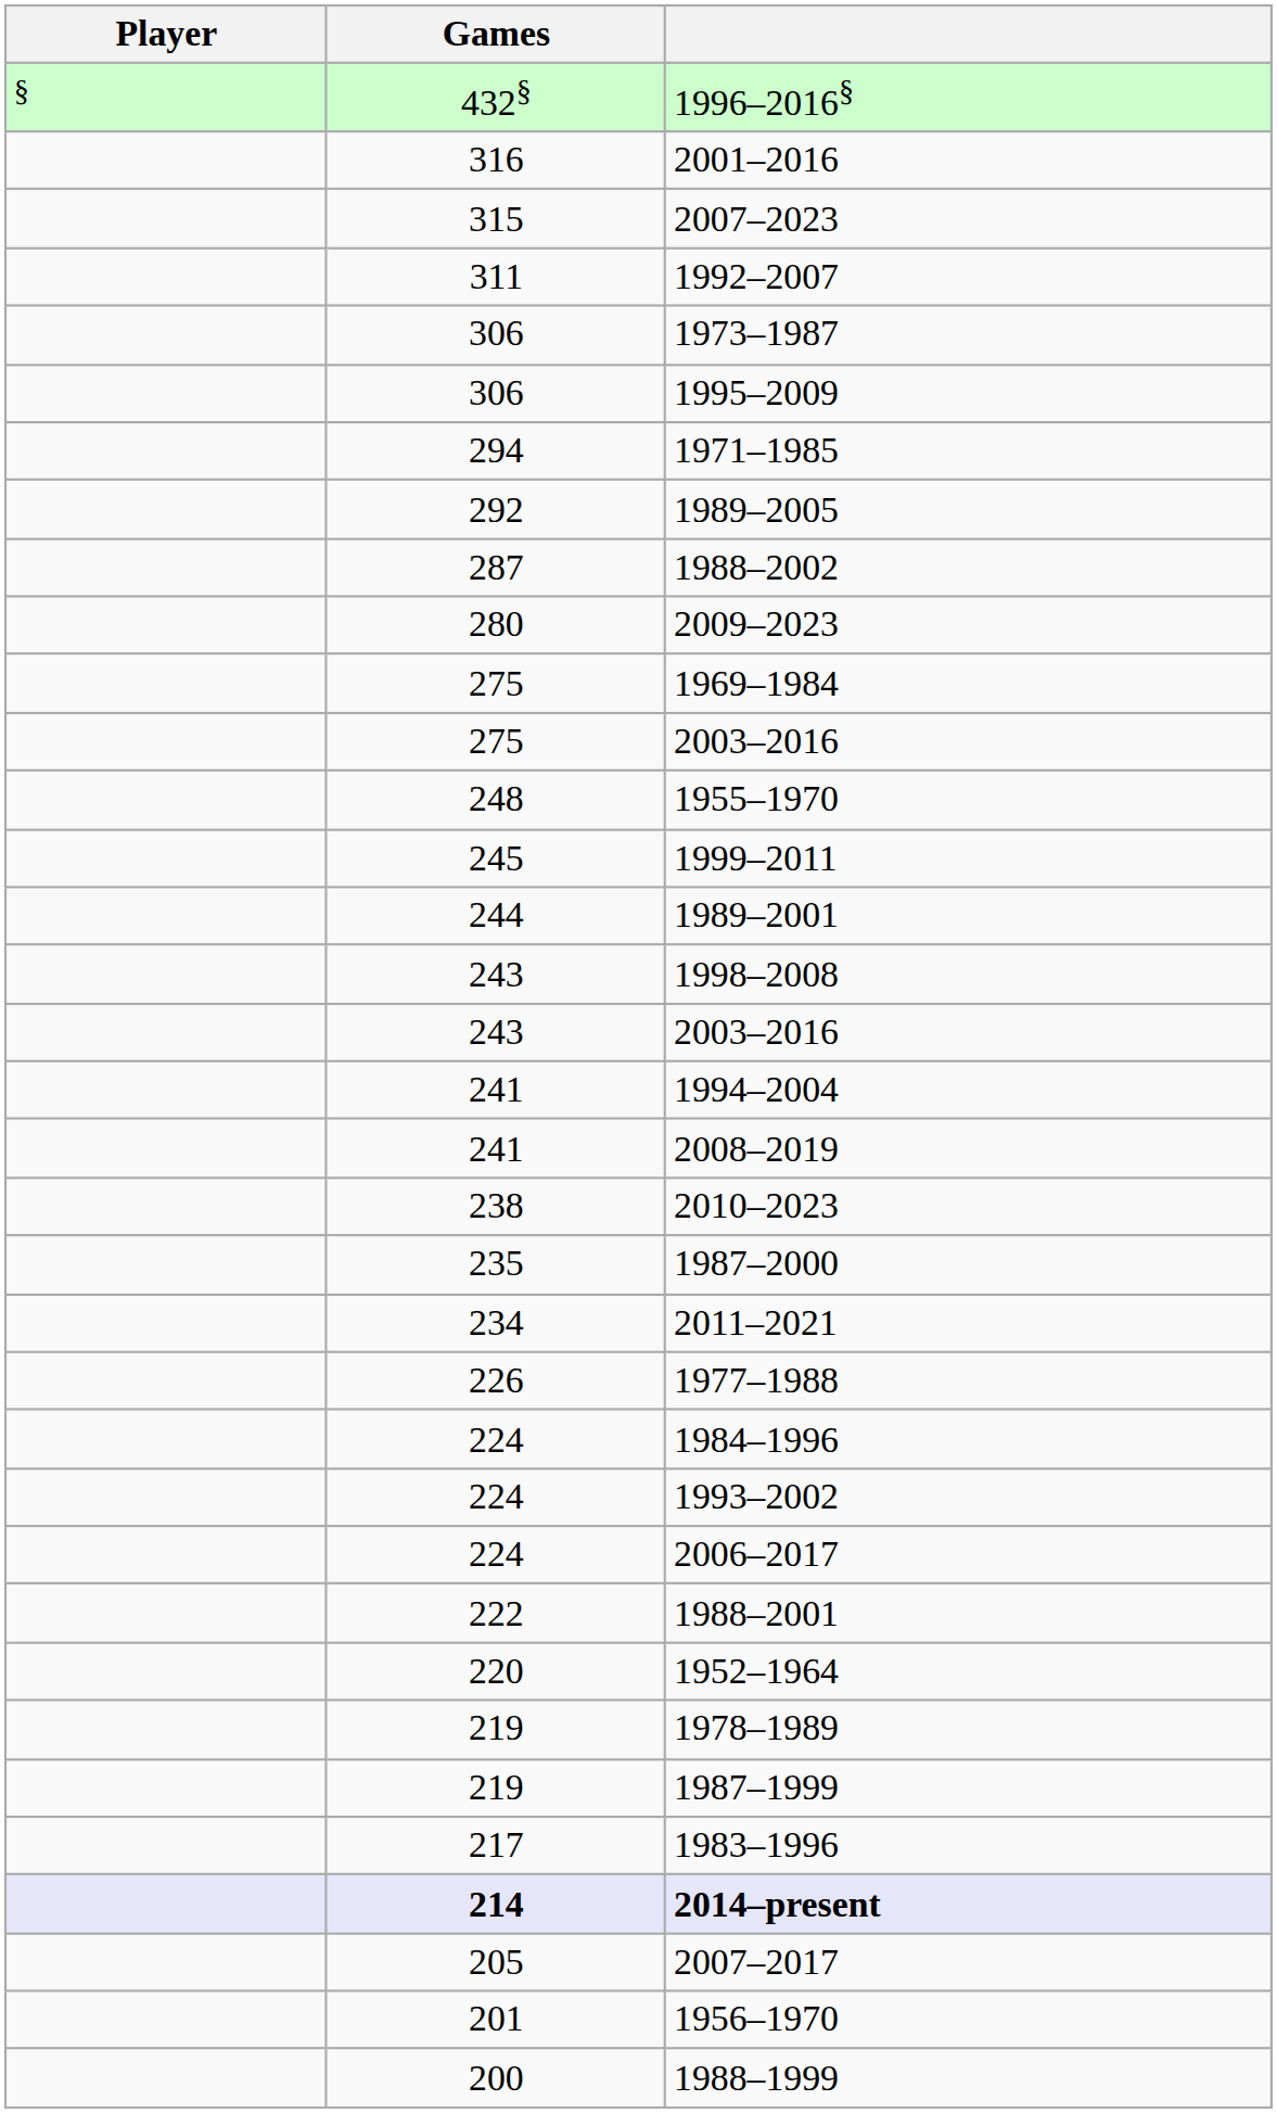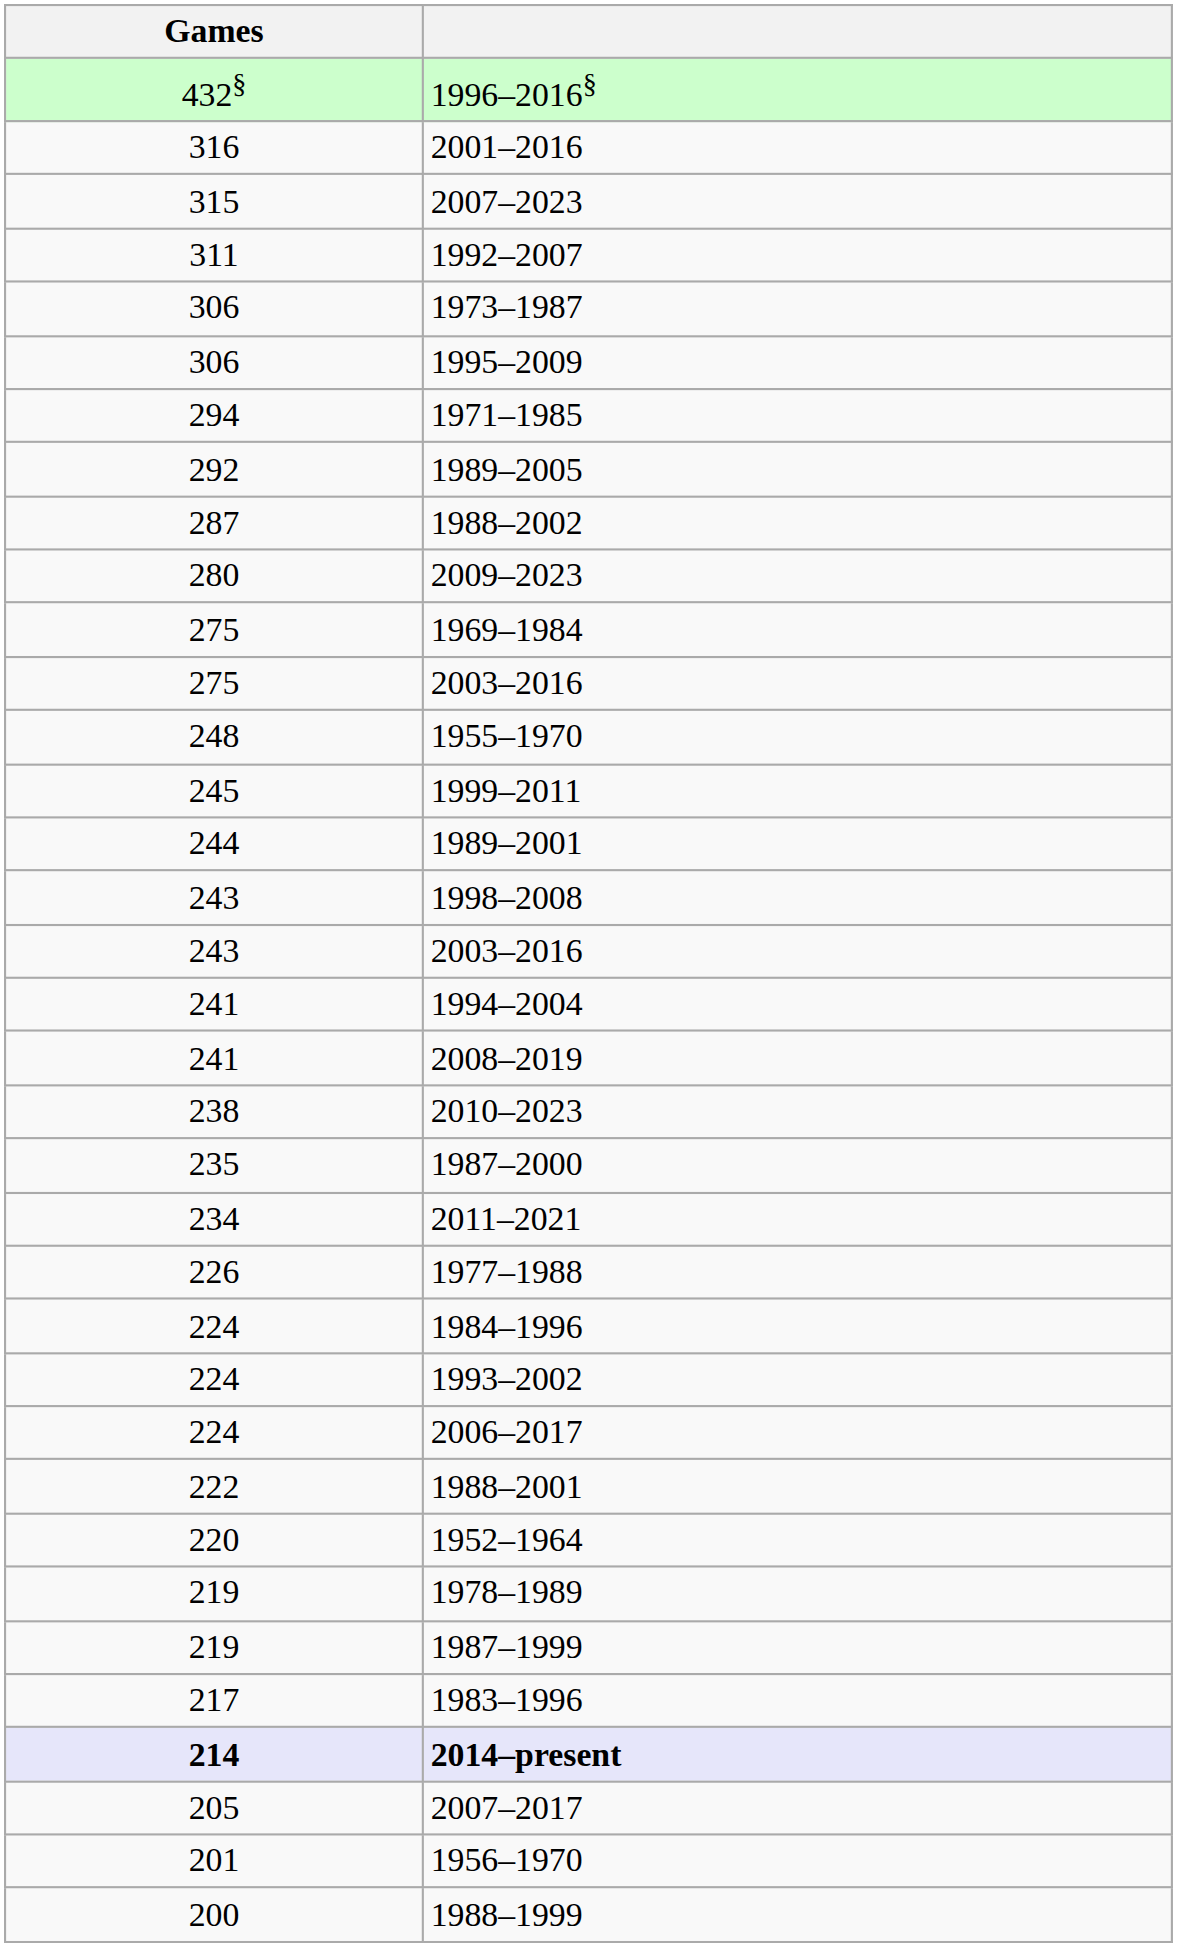- column: Player | §
